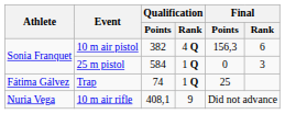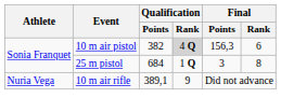10 m air pistol | Qualification / Rank: no background -> lightgrey background
25 m pistol | Qualification / Points: 584 -> 684
25 m pistol | Final / Points: 0 -> 3
25 m pistol | Final / Rank: 3 -> 8
- row: Fátima Gálvez | Trap | 74 | 1 Q | 25
10 m air rifle | Qualification / Points: 408,1 -> 389,1
